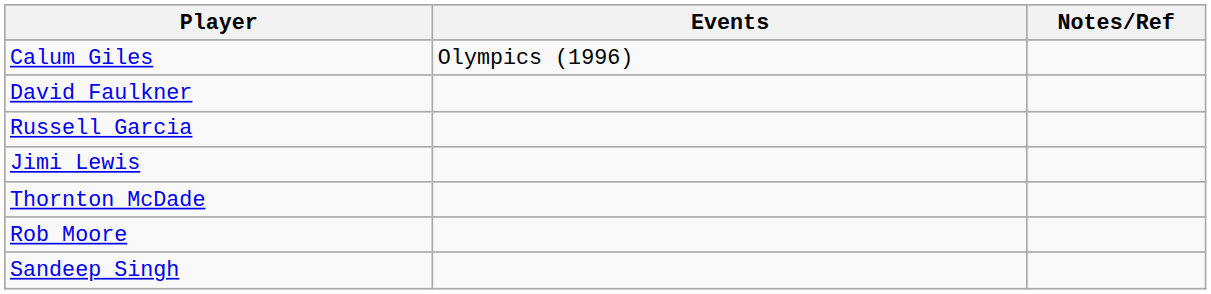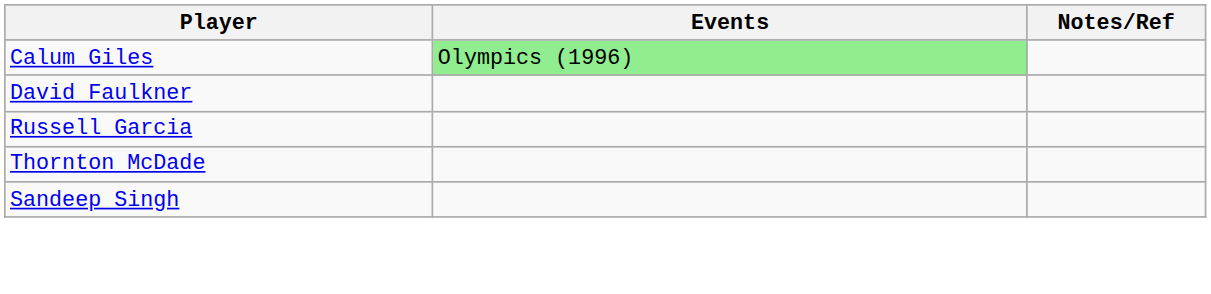Calum Giles | Events: no background -> lightgreen background
- row: Jimi Lewis
- row: Rob Moore
